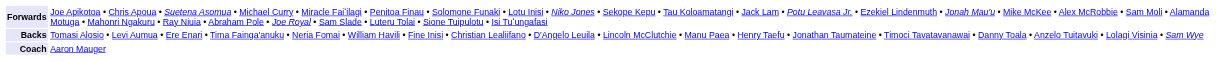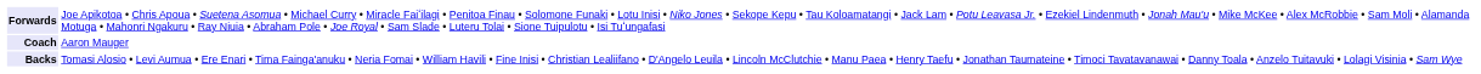rows swapped: Backs <-> Coach
